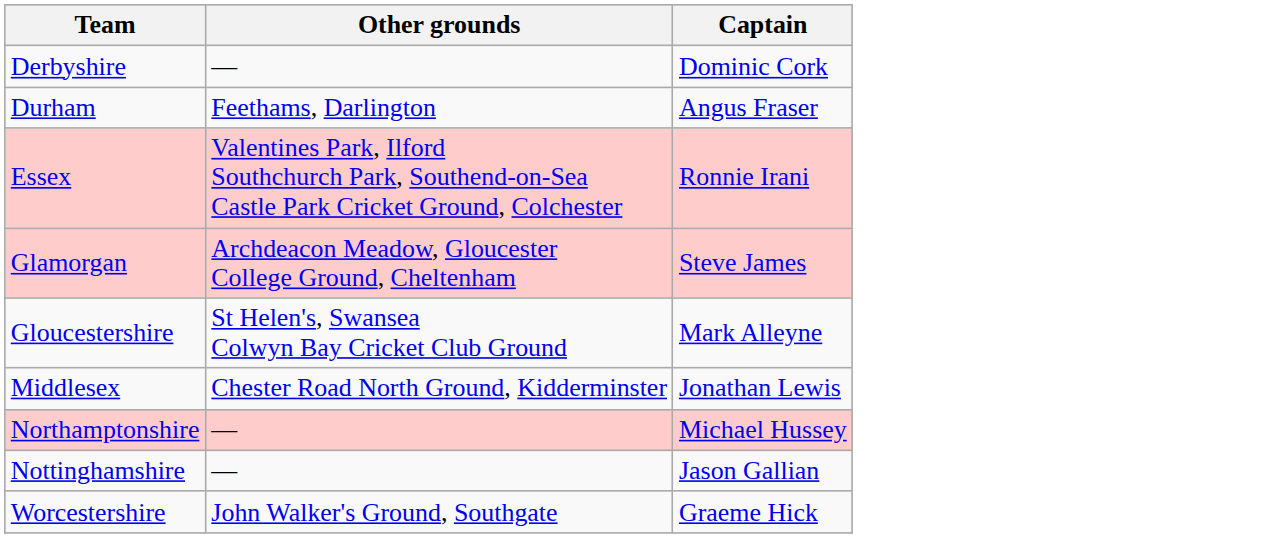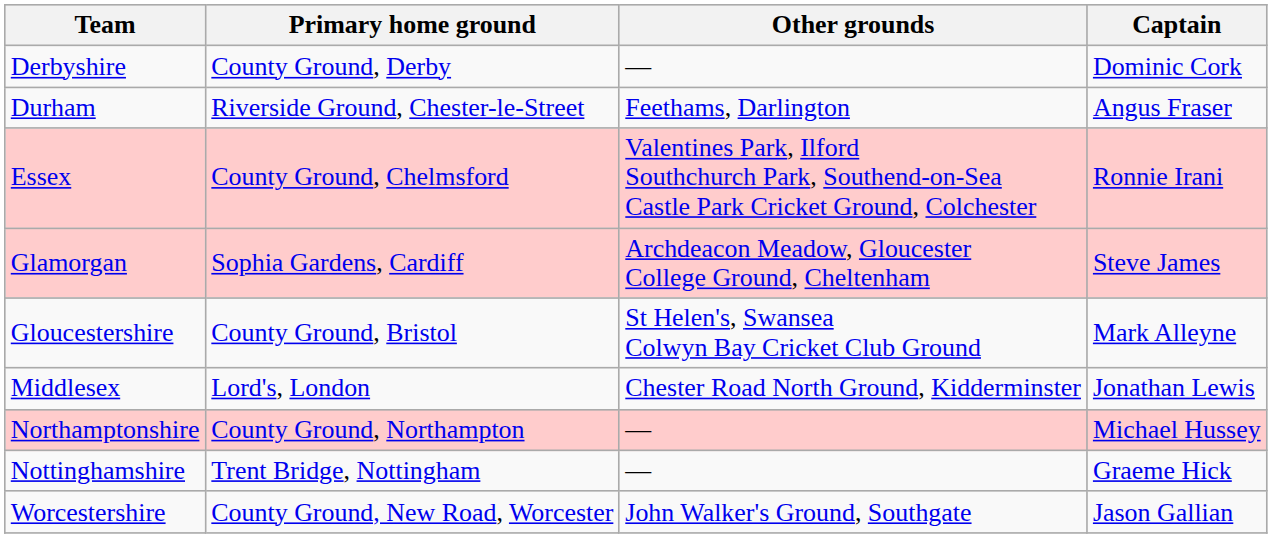+ column: Primary home ground | County Ground, Derby | Riverside Ground, Chester-le-Street | County Ground, Chelmsford | Sophia Gardens, Cardiff | County Ground, Bristol | Lord's, London | County Ground, Northampton | Trent Bridge, Nottingham | County Ground, New Road, Worcester
Nottinghamshire | Captain: Jason Gallian -> Graeme Hick
Worcestershire | Captain: Graeme Hick -> Jason Gallian
